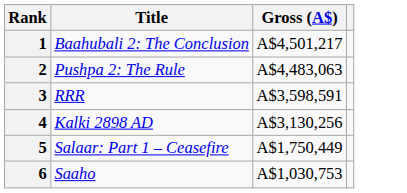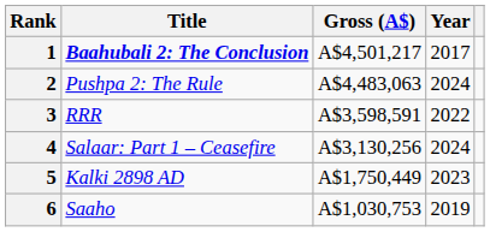+ column: Year | 2017 | 2024 | 2022 | 2024 | 2023 | 2019
1 | Title: normal -> bold
4 | Title: Kalki 2898 AD -> Salaar: Part 1 – Ceasefire
5 | Title: Salaar: Part 1 – Ceasefire -> Kalki 2898 AD
